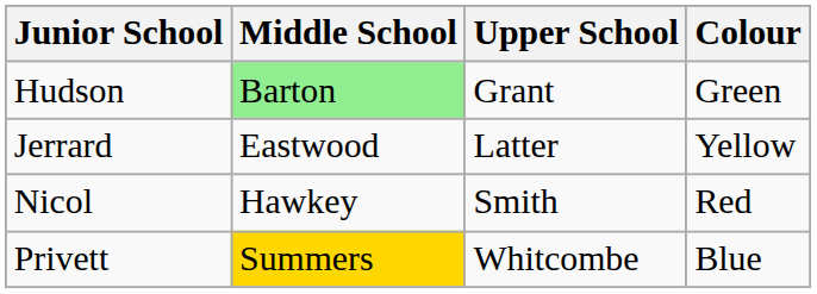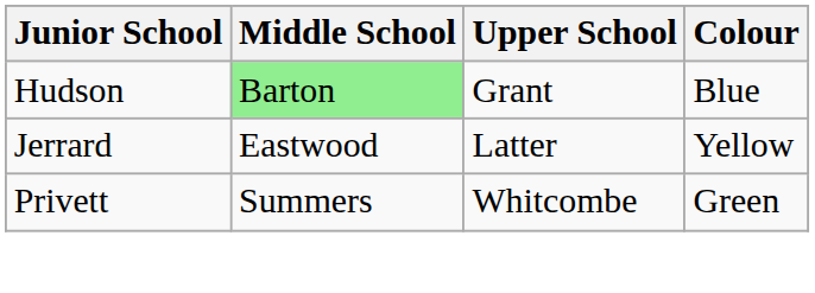Hudson | Colour: Green -> Blue
- row: Nicol | Hawkey | Smith | Red
Privett | Middle School: gold background -> no background
Privett | Colour: Blue -> Green
